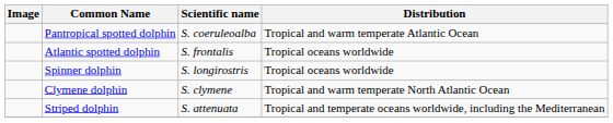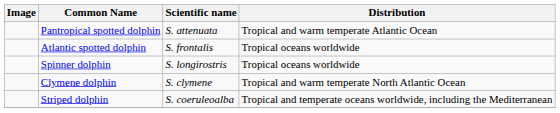Pantropical spotted dolphin | Scientific name: S. coeruleoalba -> S. attenuata
Striped dolphin | Scientific name: S. attenuata -> S. coeruleoalba
